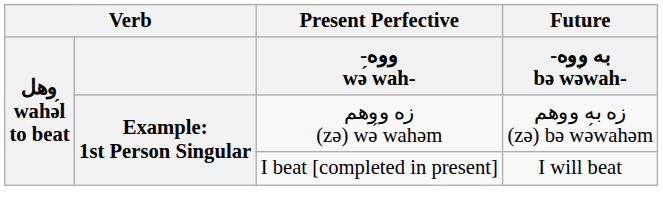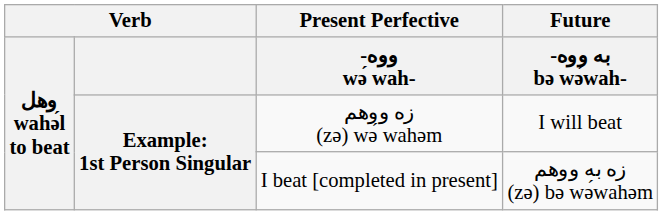زه ووهم (zə) wә́ wahәm | Future / -به ووه bə wә́wah-: زه به ووهم (zə) bə wә́wahəm -> I will beat
I beat [completed in present] | Future / -به ووه bə wә́wah-: I will beat -> زه به ووهم (zə) bə wә́wahəm
